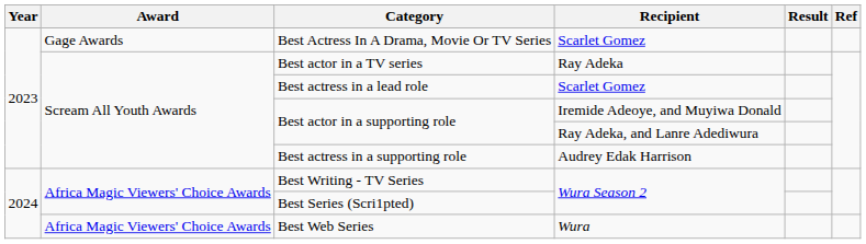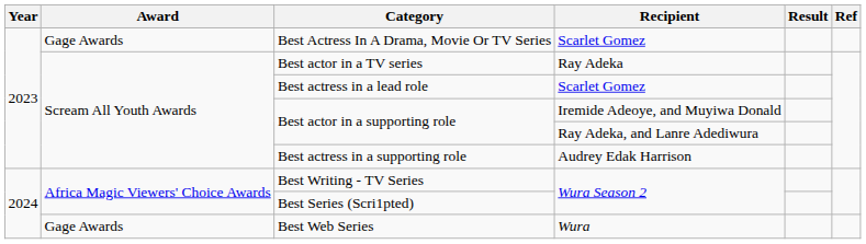Best Web Series | Award: Africa Magic Viewers' Choice Awards -> Gage Awards
